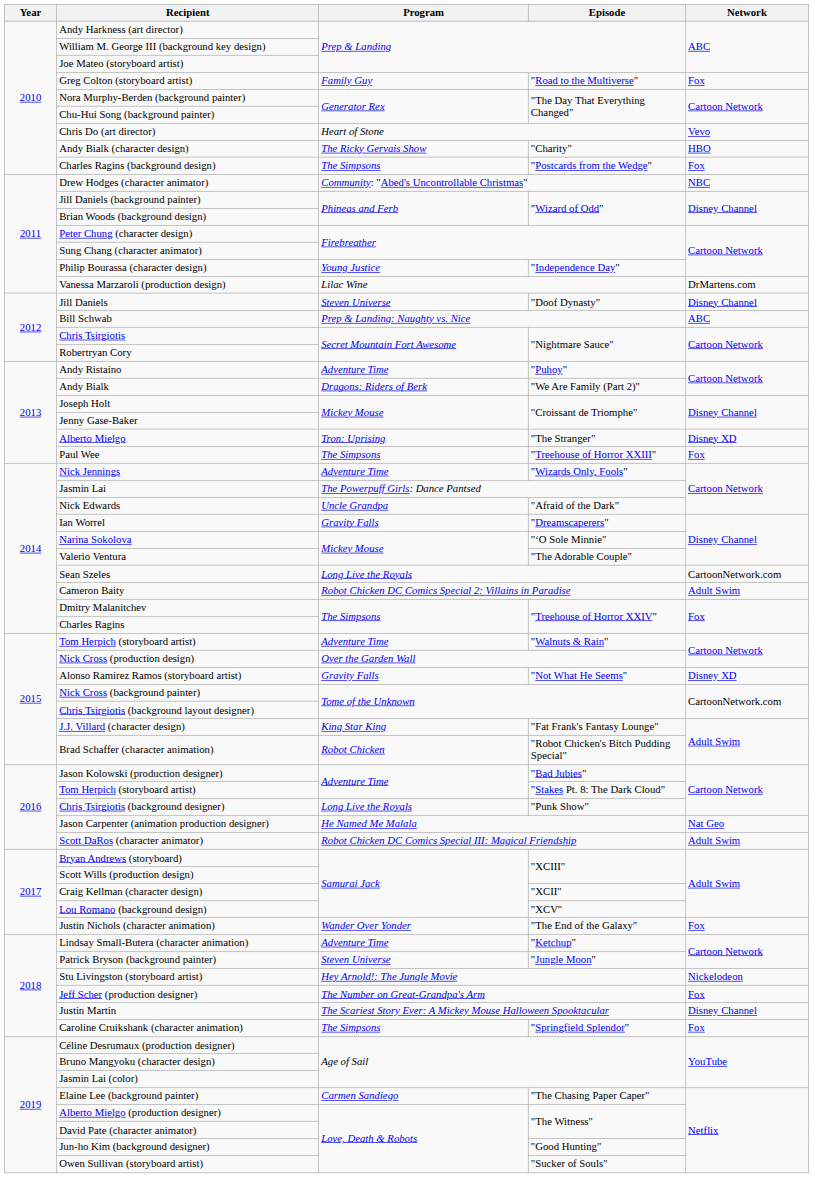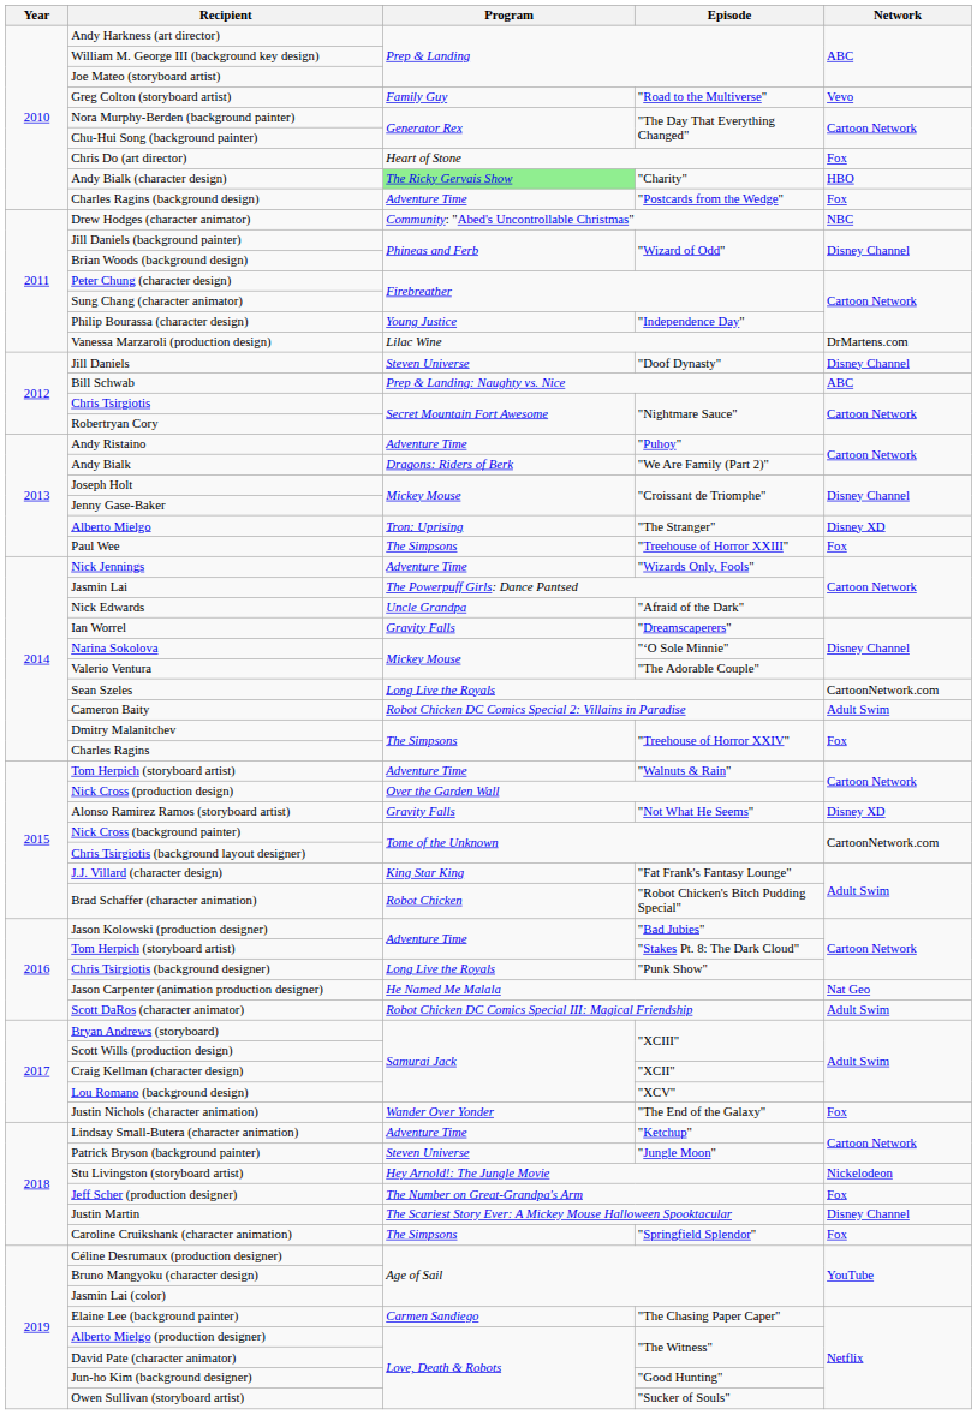Greg Colton (storyboard artist) | Network: Fox -> Vevo
Chris Do (art director) | Network: Vevo -> Fox
Andy Bialk (character design) | Program: no background -> lightgreen background
Charles Ragins (background design) | Program: The Simpsons -> Adventure Time
